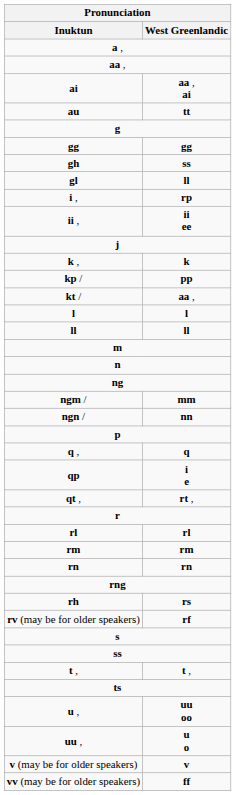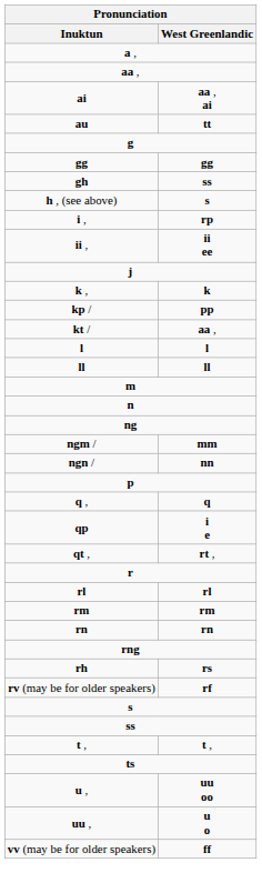- row: gl | ll
+ row: h , (see above) | s
- row: v (may be for older speakers) | v
